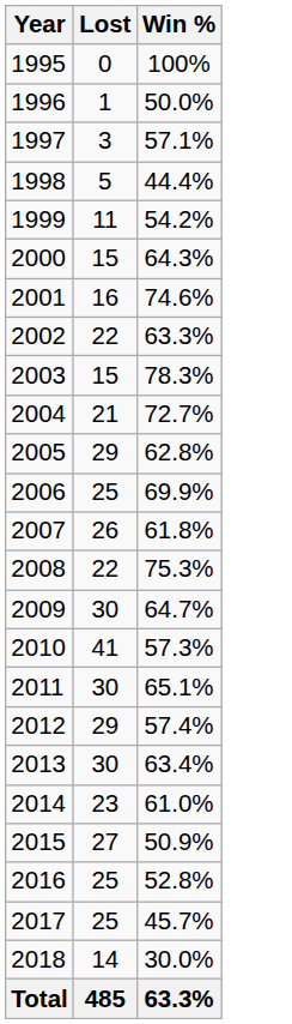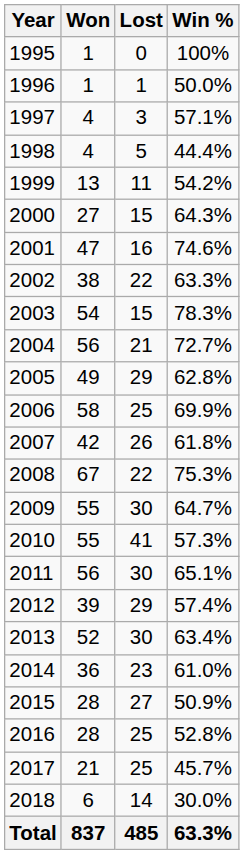+ column: Won | 1 | 1 | 4 | 4 | 13 | 27 | 47 | 38 | 54 | 56 | 49 | 58 | 42 | 67 | 55 | 55 | 56 | 39 | 52 | 36 | 28 | 28 | 21 | 6 | 837
